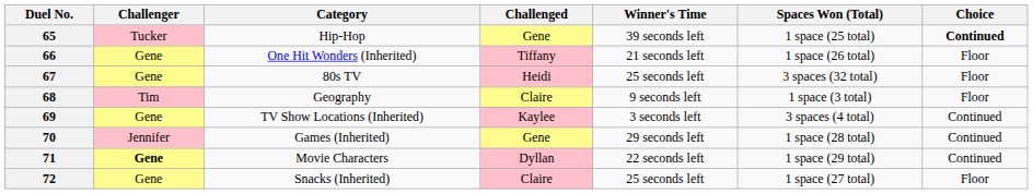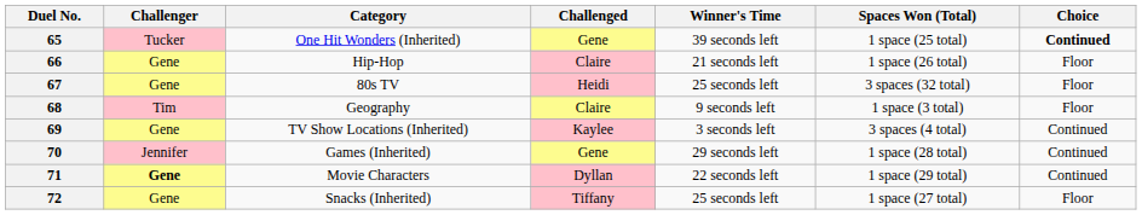65 | Category: Hip-Hop -> One Hit Wonders (Inherited)
66 | Category: One Hit Wonders (Inherited) -> Hip-Hop
66 | Challenged: Tiffany -> Claire
72 | Challenged: Claire -> Tiffany
